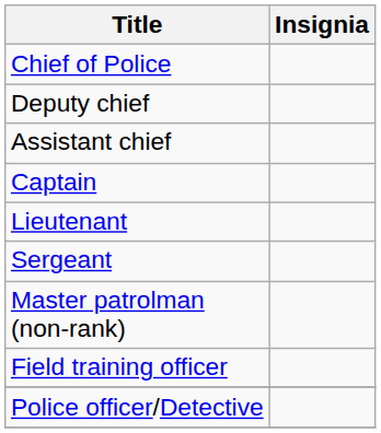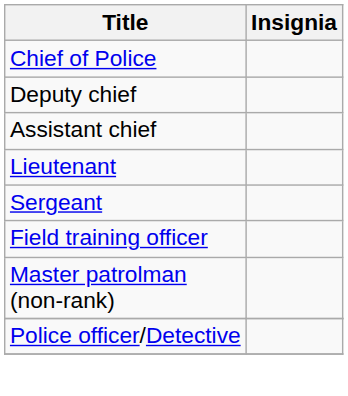- row: Captain
rows swapped: Master patrolman (non-rank) <-> Field training officer
